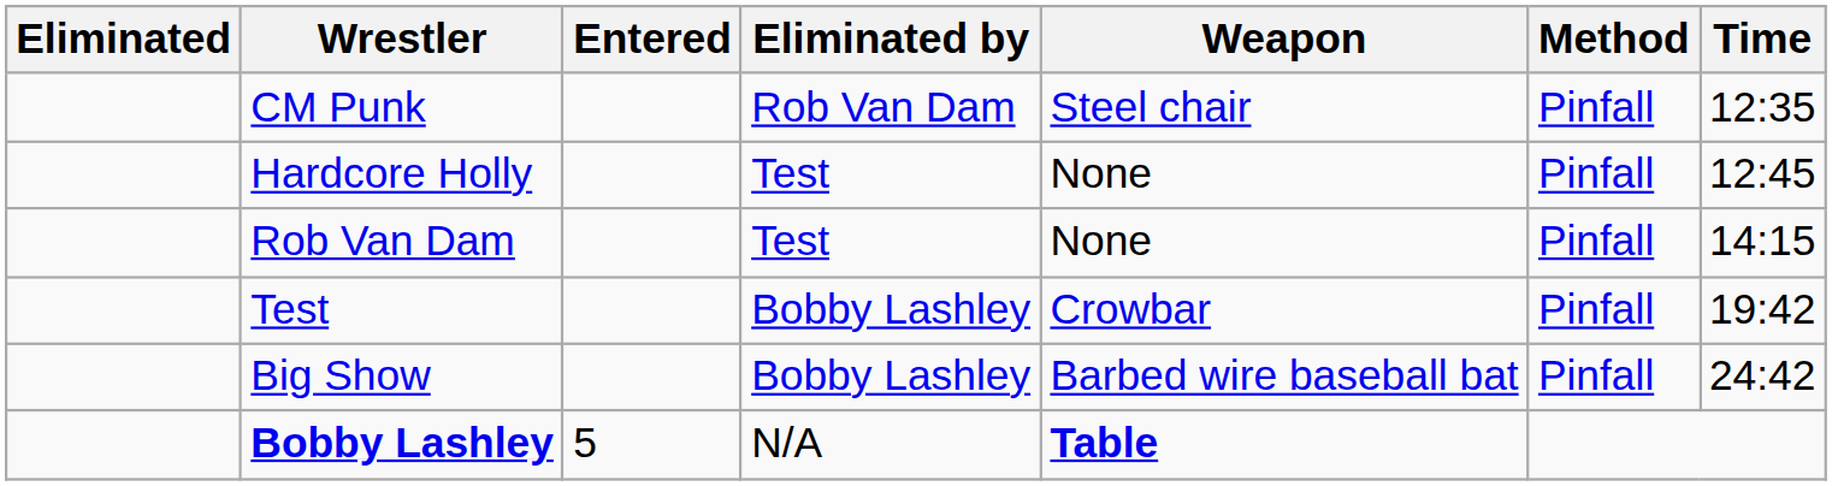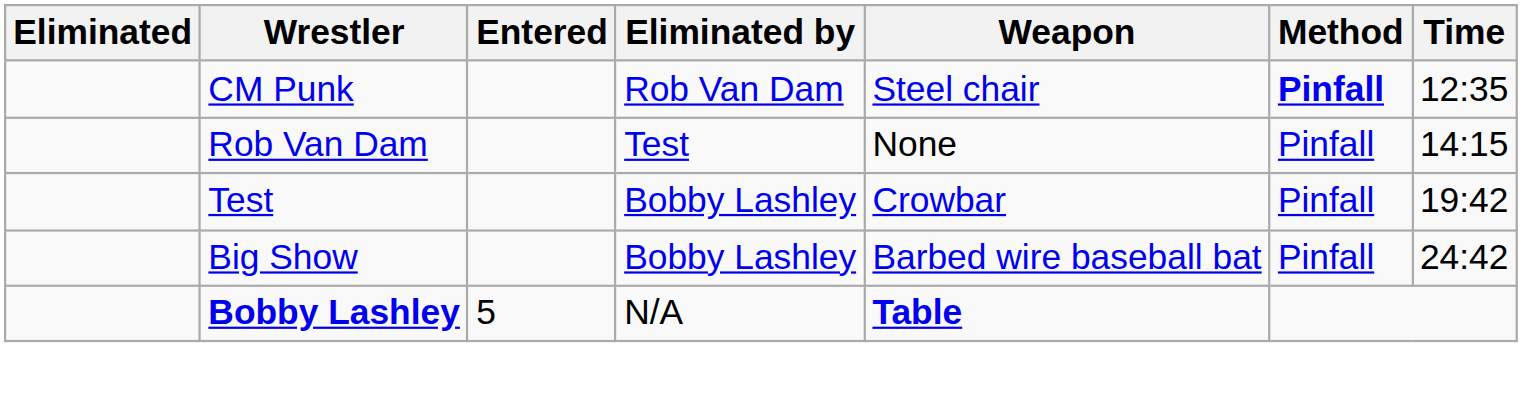CM Punk | Method: normal -> bold
- row: Hardcore Holly | Test | None | Pinfall | 12:45
